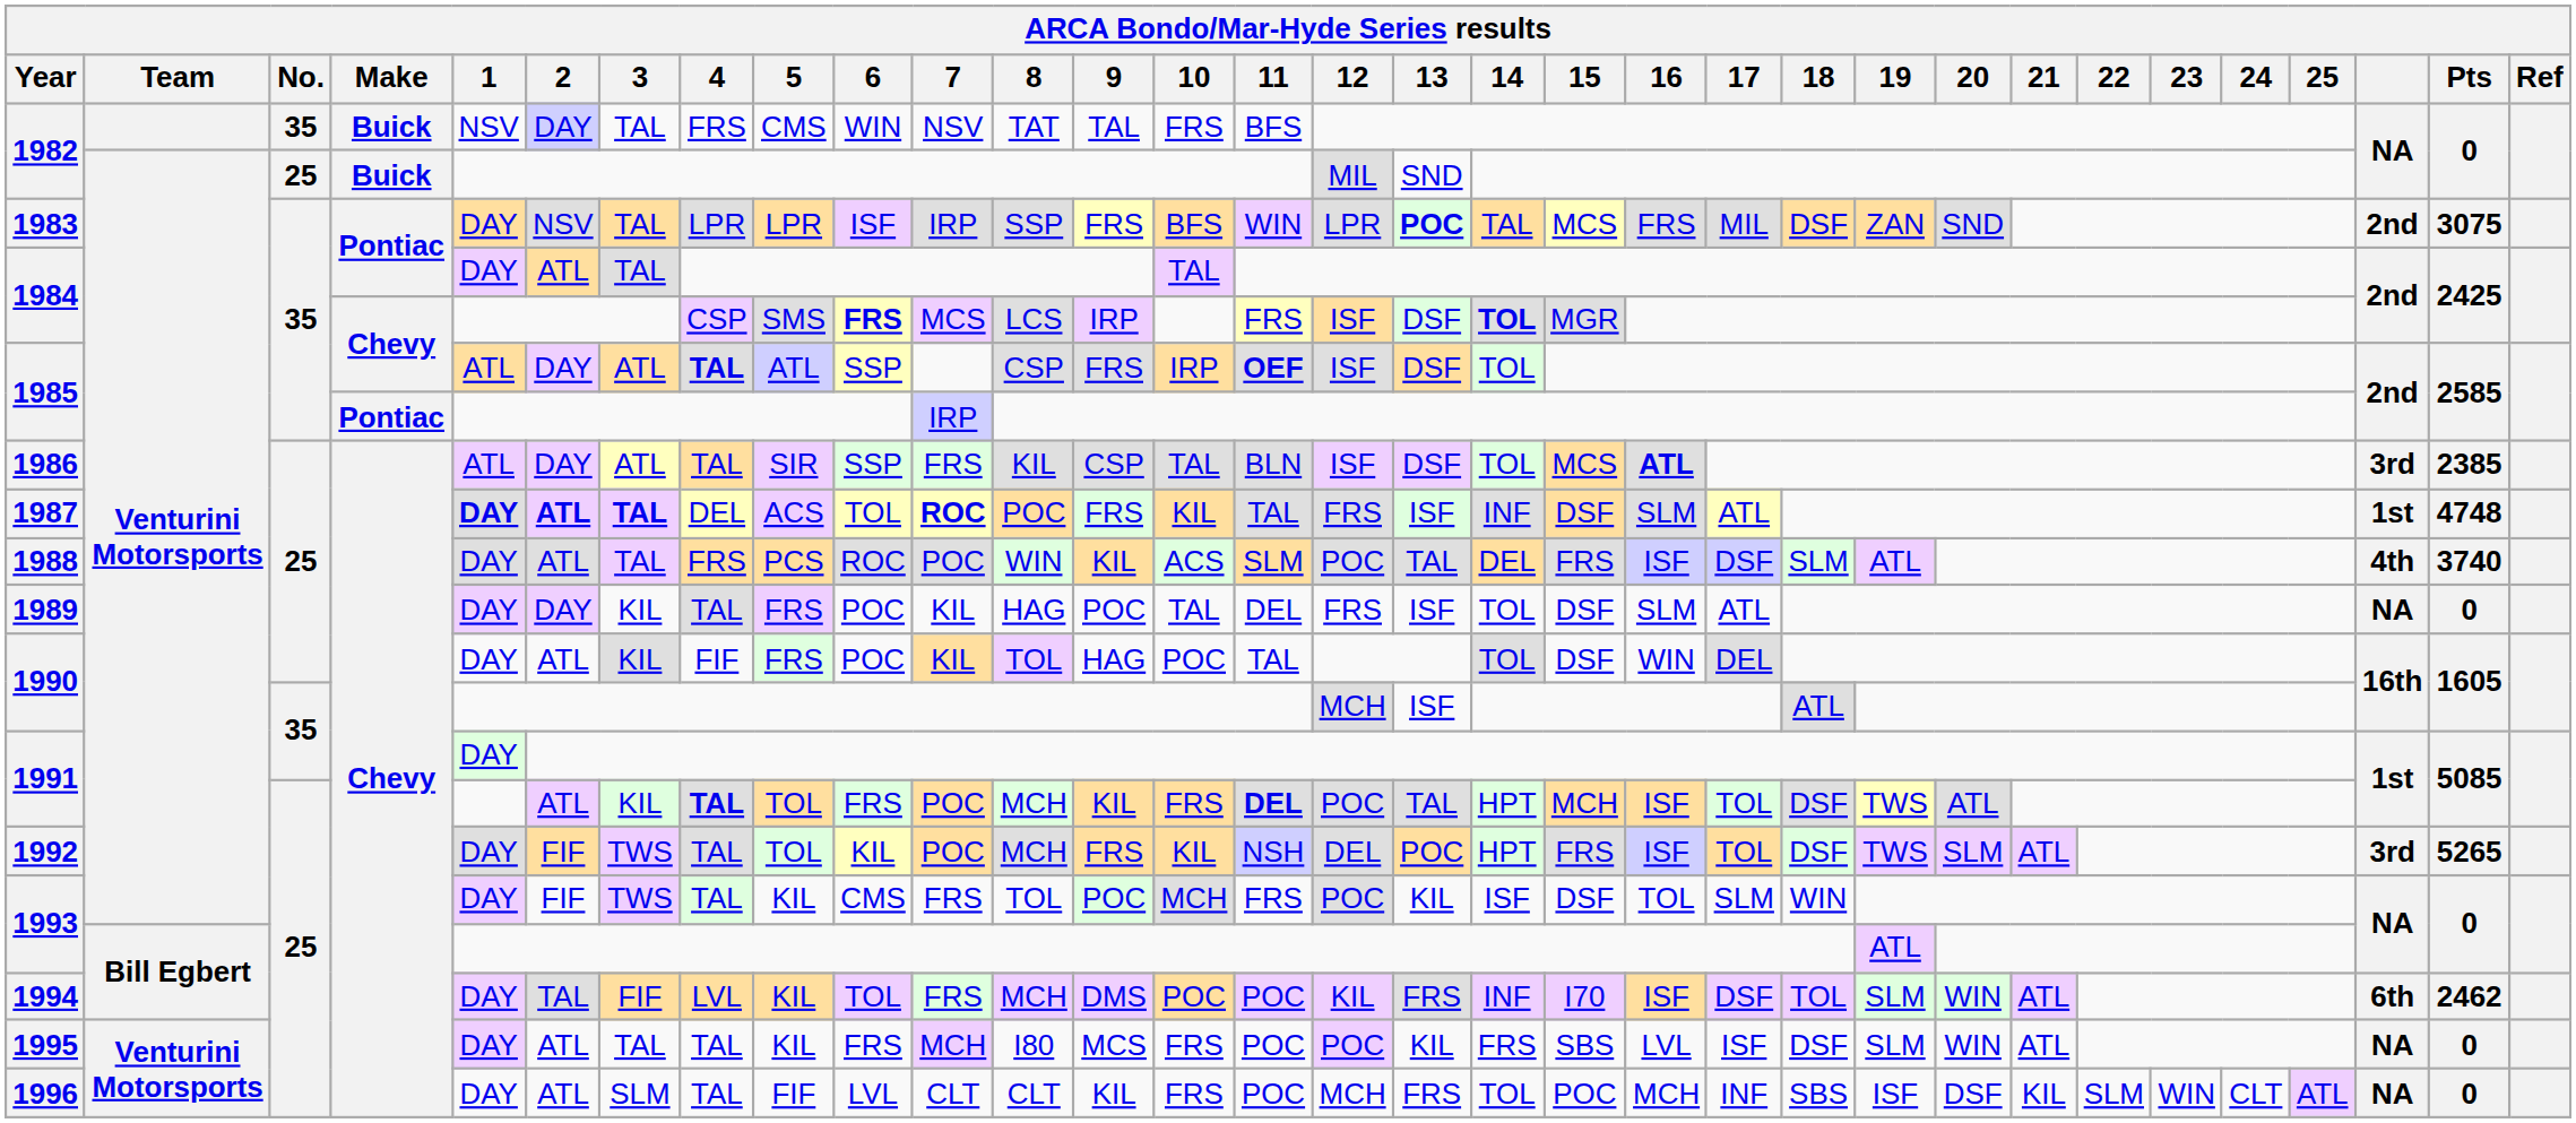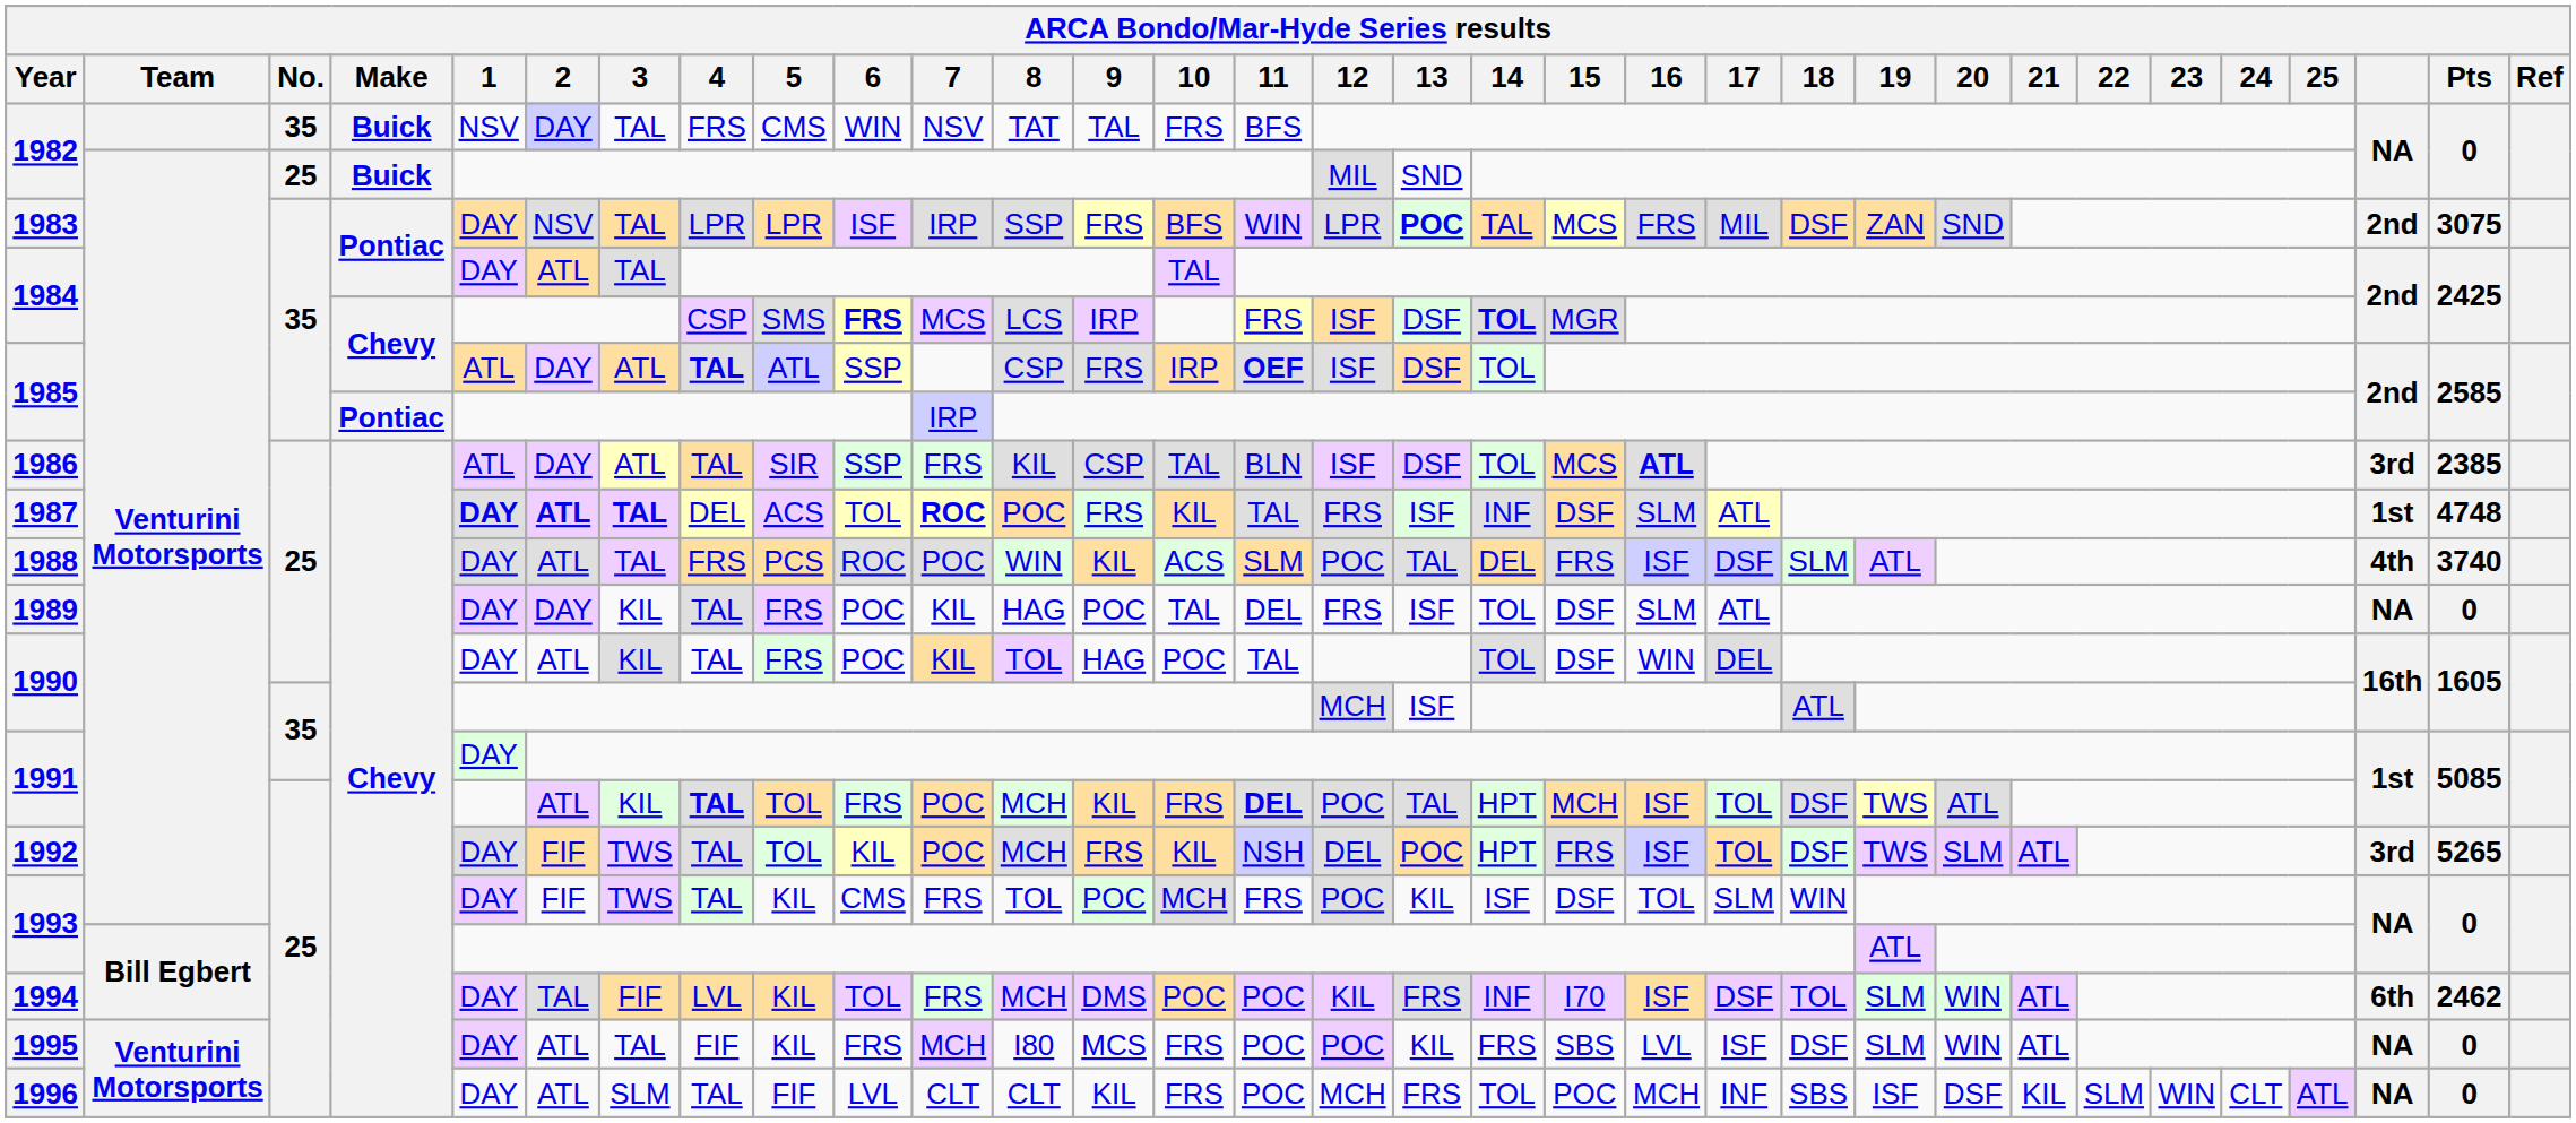1990 / 25 | 4: FIF -> TAL
1995 | 4: TAL -> FIF
